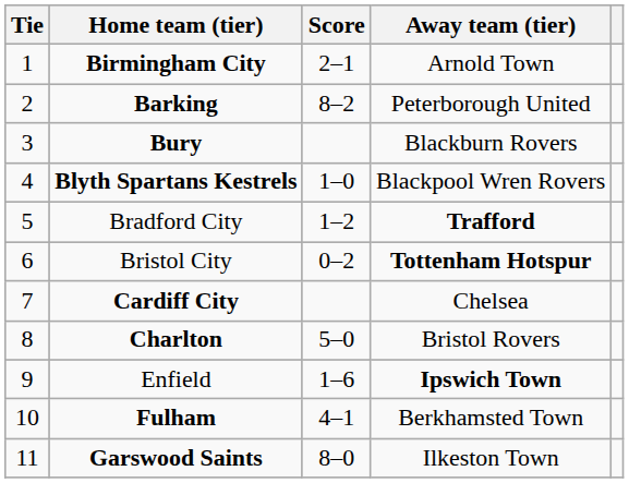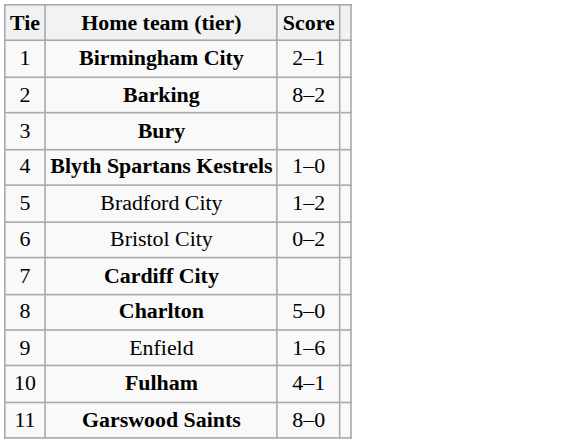- column: Away team (tier) | Arnold Town | Peterborough United | Blackburn Rovers | Blackpool Wren Rovers | Trafford | Tottenham Hotspur | Chelsea | Bristol Rovers | Ipswich Town | Berkhamsted Town | Ilkeston Town
